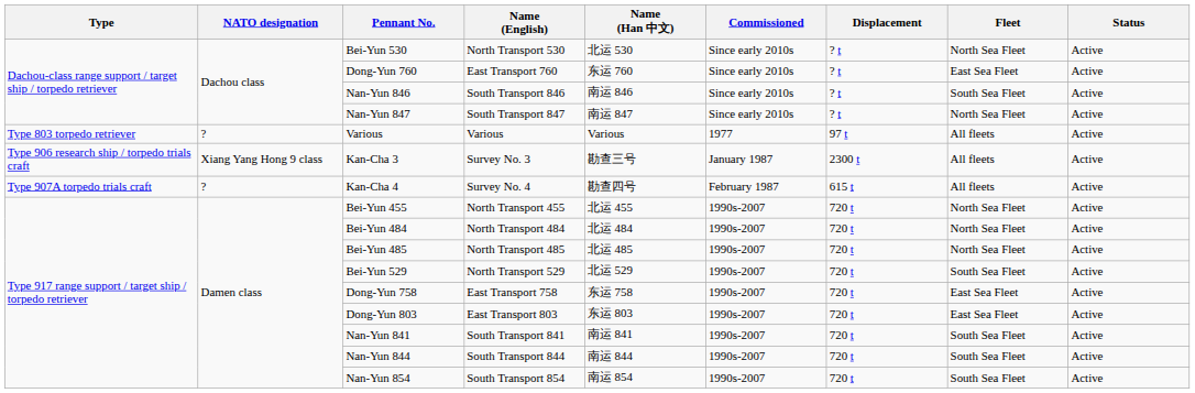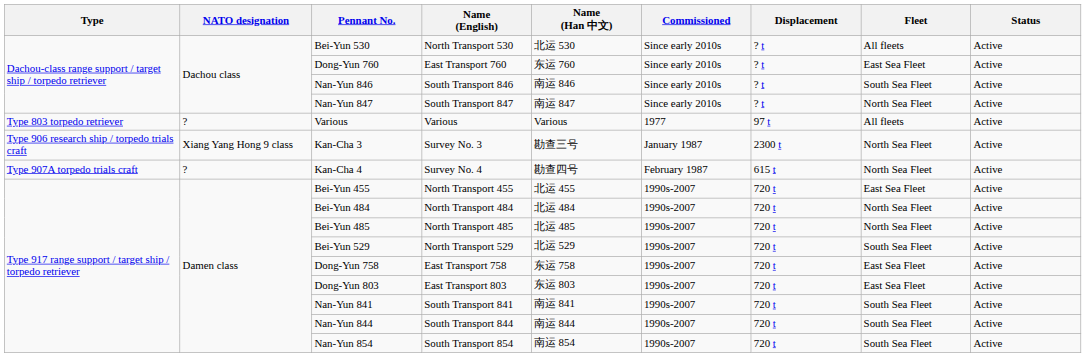Bei-Yun 530 | Fleet: North Sea Fleet -> All fleets
Kan-Cha 3 | Fleet: All fleets -> North Sea Fleet
Kan-Cha 4 | Fleet: All fleets -> North Sea Fleet
Bei-Yun 455 | Fleet: North Sea Fleet -> East Sea Fleet
